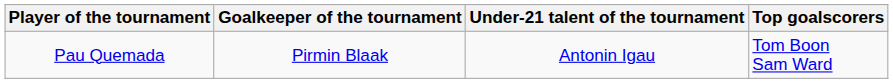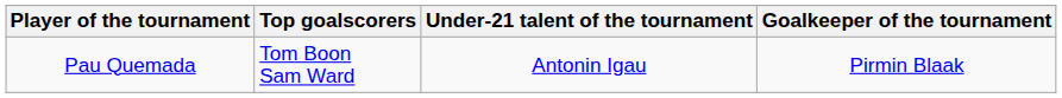columns swapped: Goalkeeper of the tournament <-> Top goalscorers
